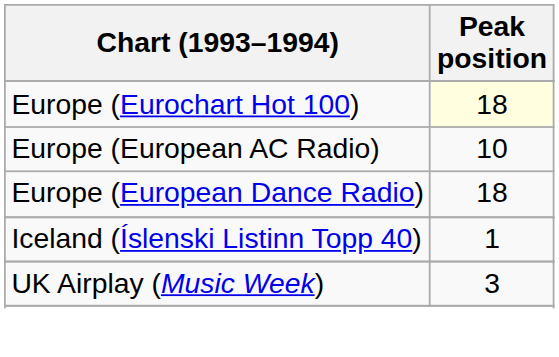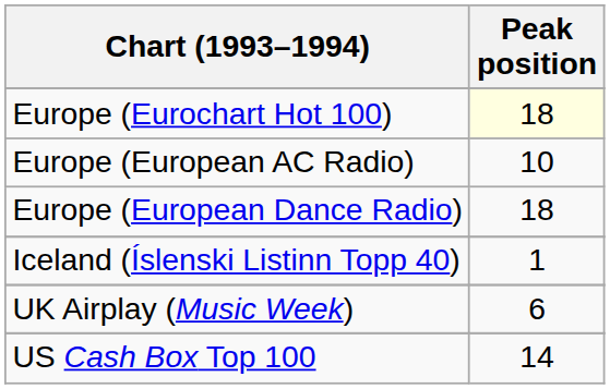UK Airplay (Music Week) | Peak position: 3 -> 6
+ row: US Cash Box Top 100 | 14
